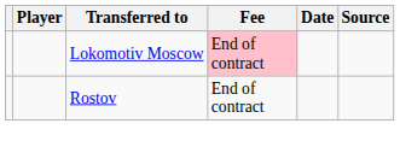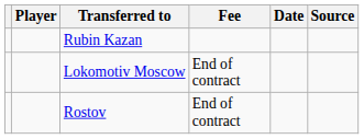+ row: Rubin Kazan
Lokomotiv Moscow | Fee: pink background -> no background
